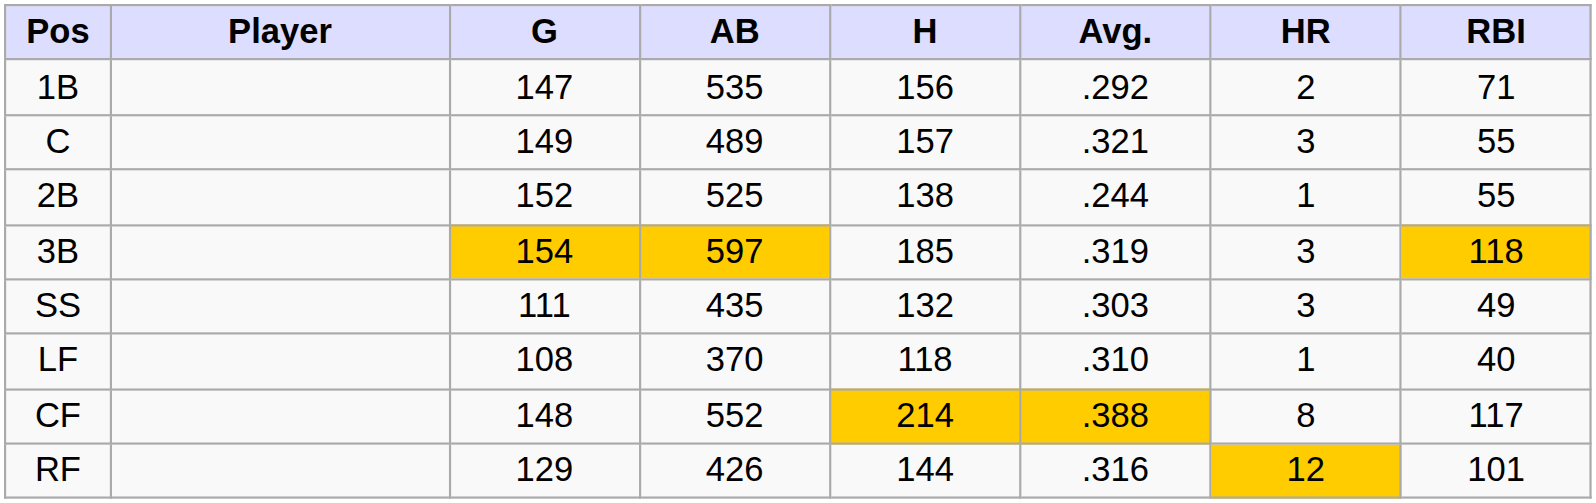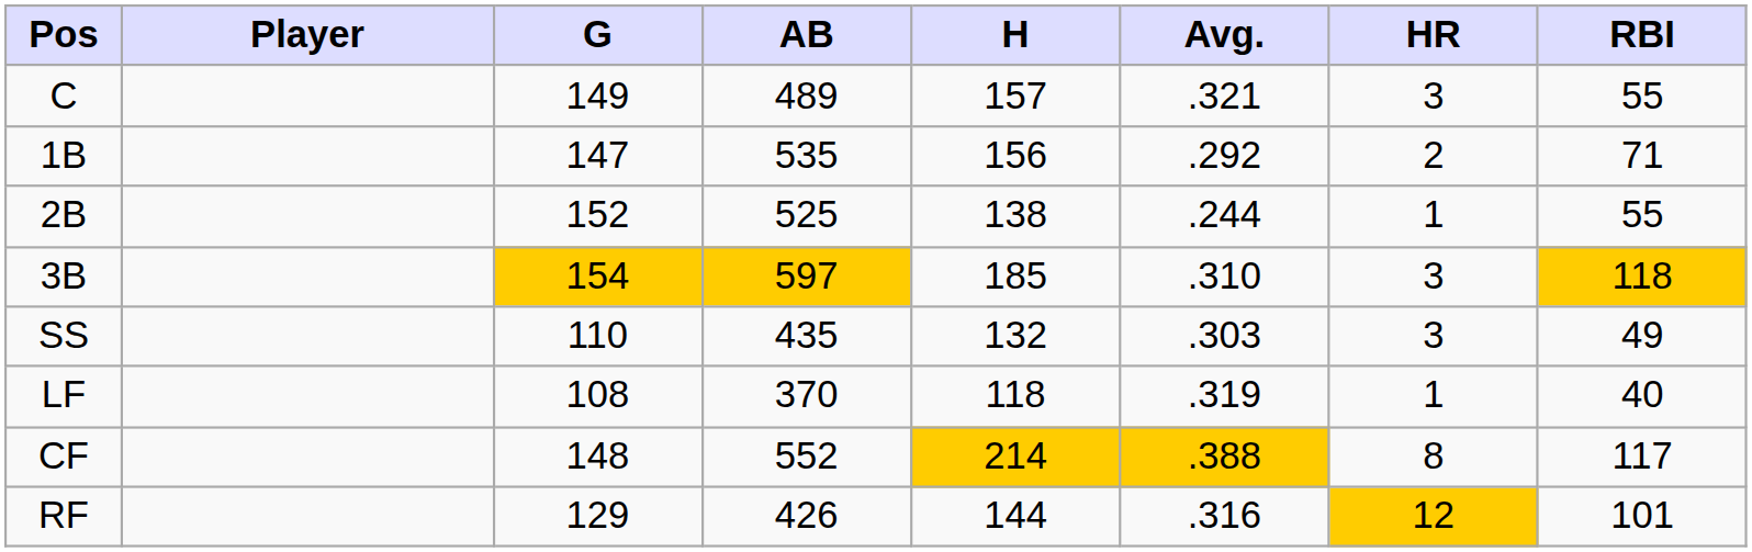rows swapped: C <-> 1B
3B | Avg.: .319 -> .310
SS | G: 111 -> 110
LF | Avg.: .310 -> .319
